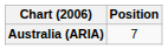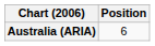Australia (ARIA) | Position: 7 -> 6
